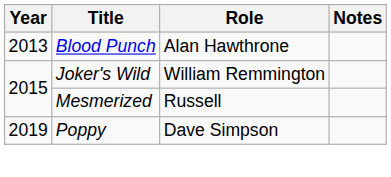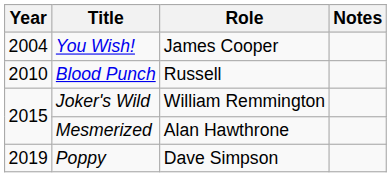+ row: 2004 | You Wish! | James Cooper
Blood Punch | Year: 2013 -> 2010
Blood Punch | Role: Alan Hawthrone -> Russell
Mesmerized | Role: Russell -> Alan Hawthrone
